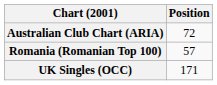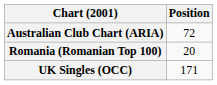Romania (Romanian Top 100) | Position: 57 -> 20
